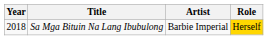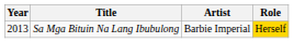Sa Mga Bituin Na Lang Ibubulong | Year: 2018 -> 2013
